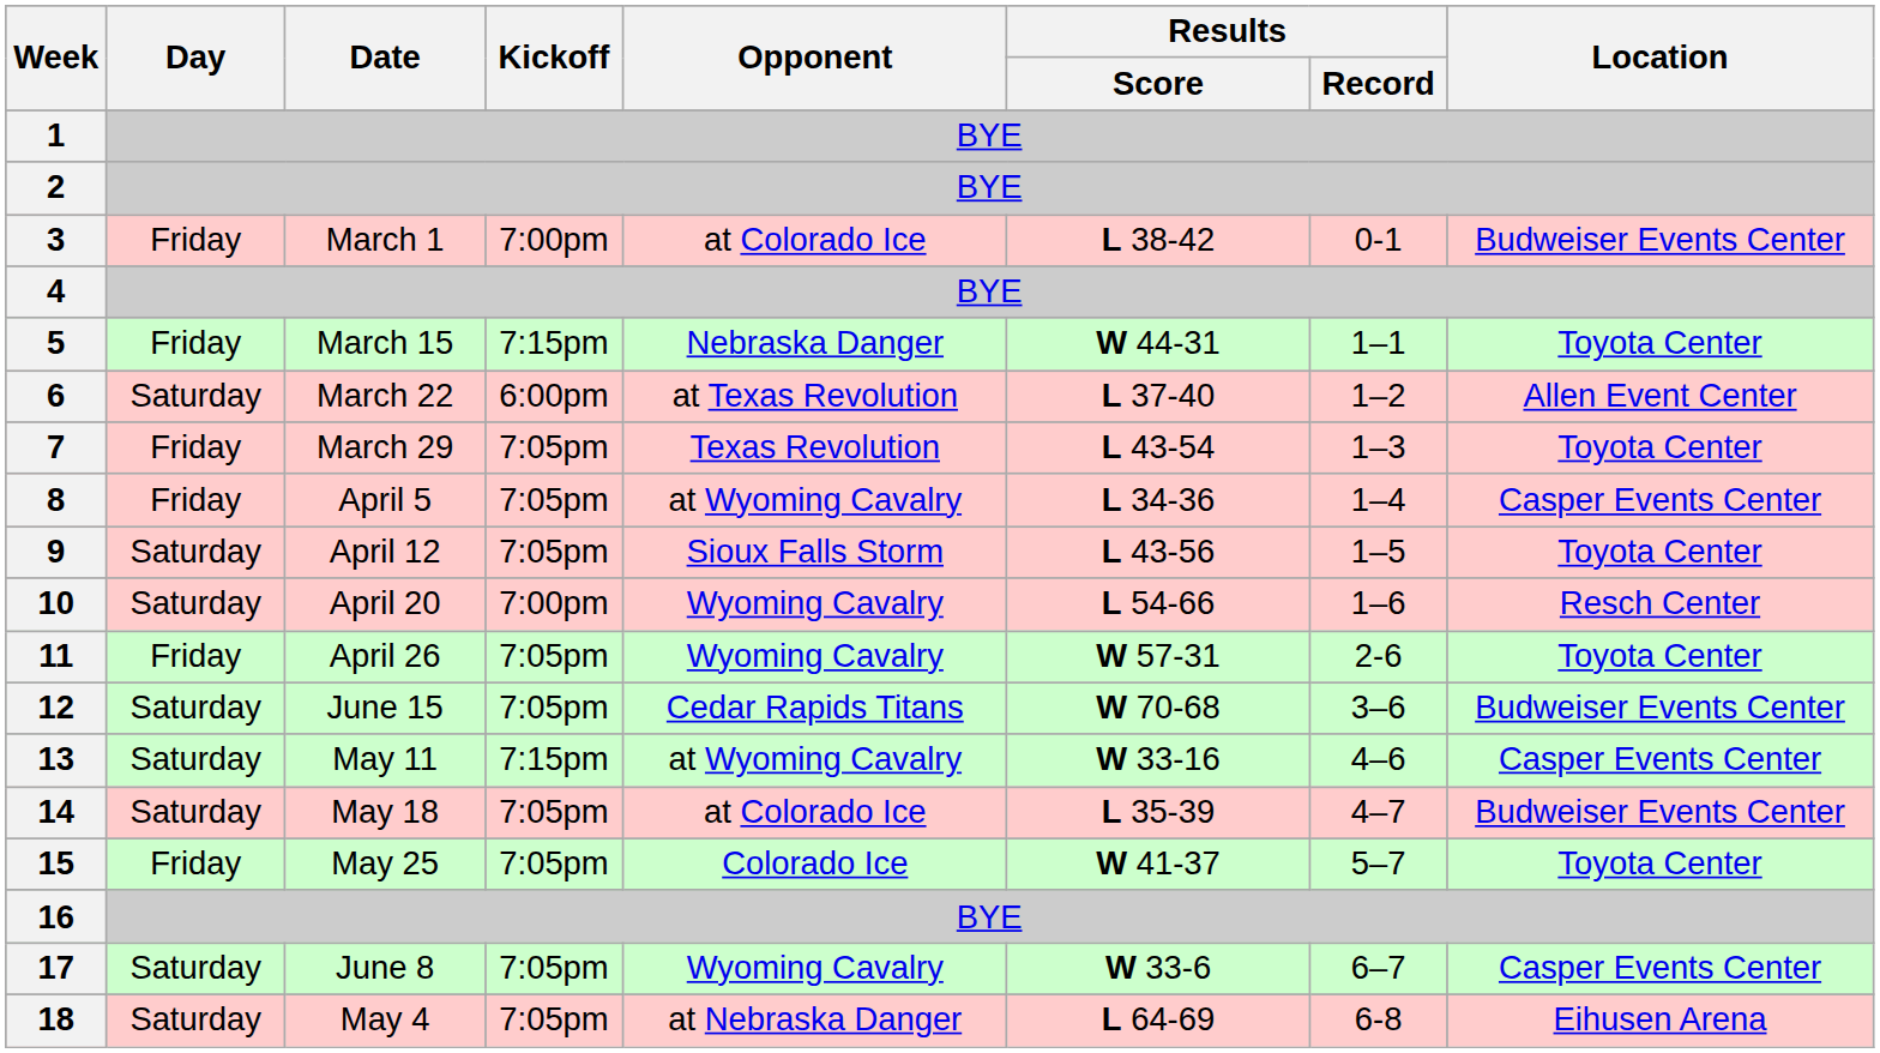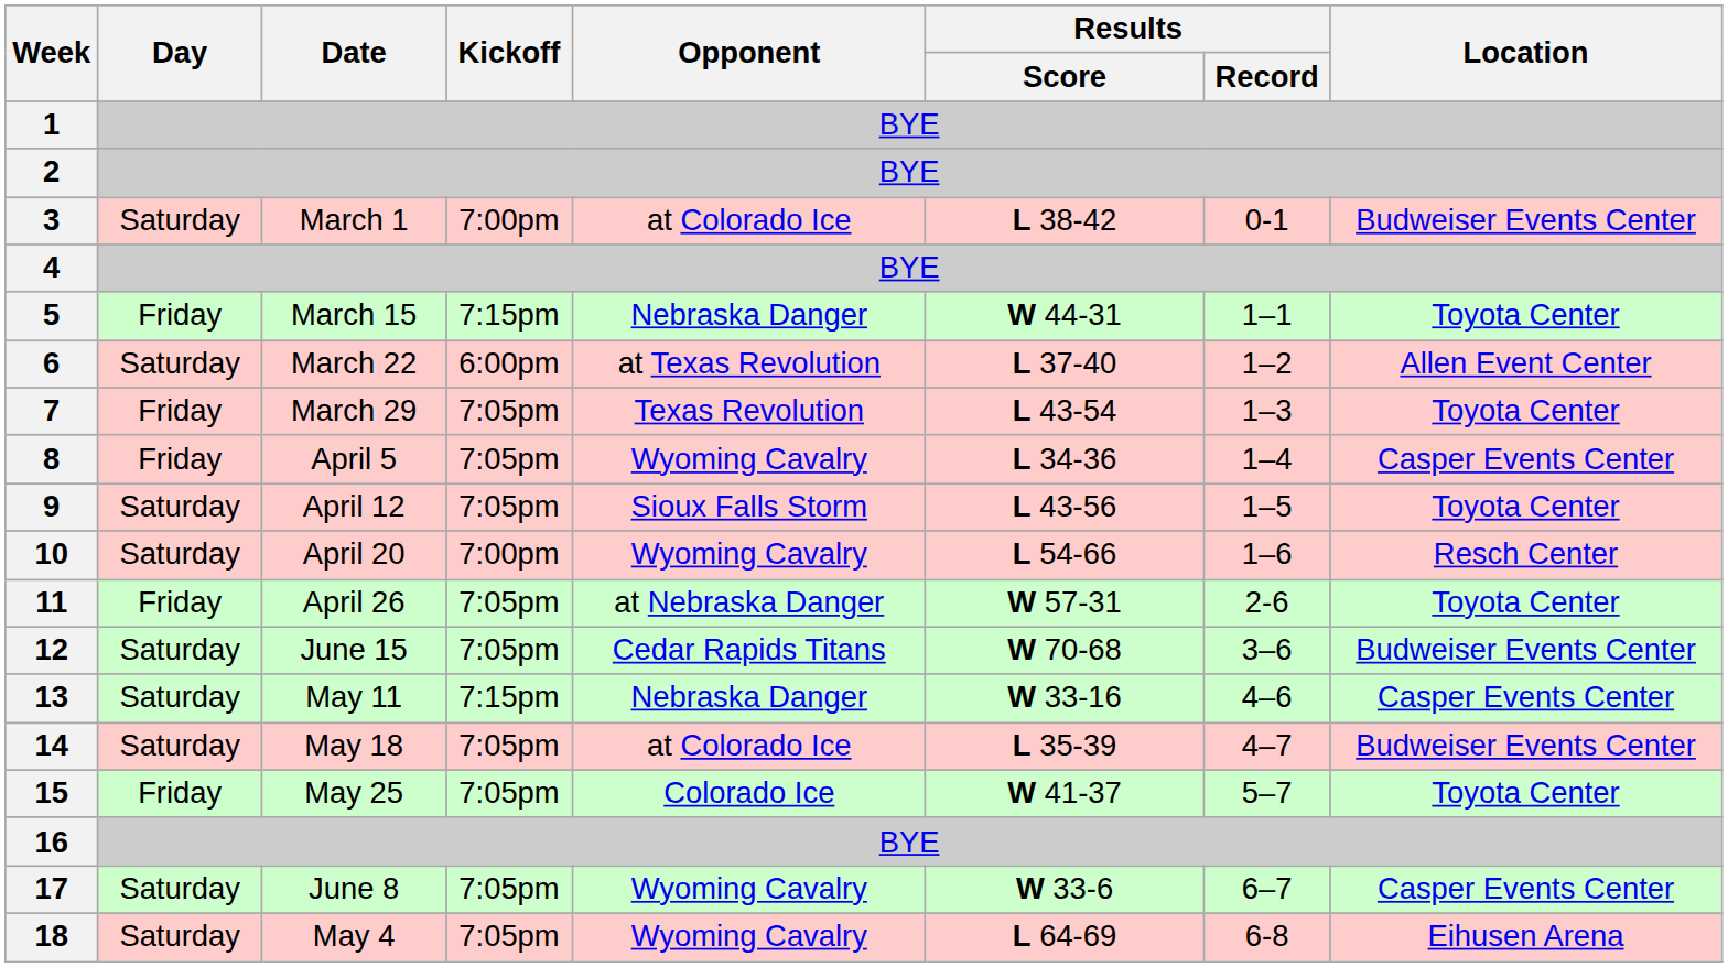3 | Day: Friday -> Saturday
8 | Opponent: at Wyoming Cavalry -> Wyoming Cavalry
11 | Opponent: Wyoming Cavalry -> at Nebraska Danger
13 | Opponent: at Wyoming Cavalry -> Nebraska Danger
18 | Opponent: at Nebraska Danger -> Wyoming Cavalry
